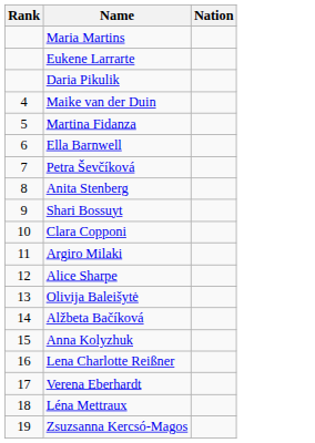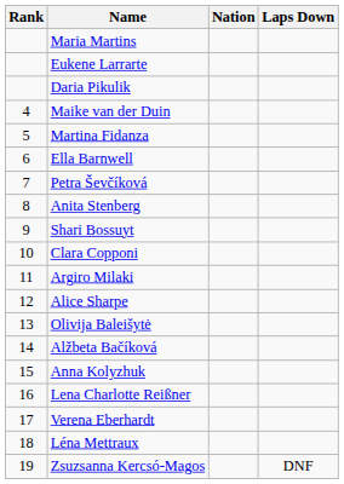+ column: Laps Down | DNF
